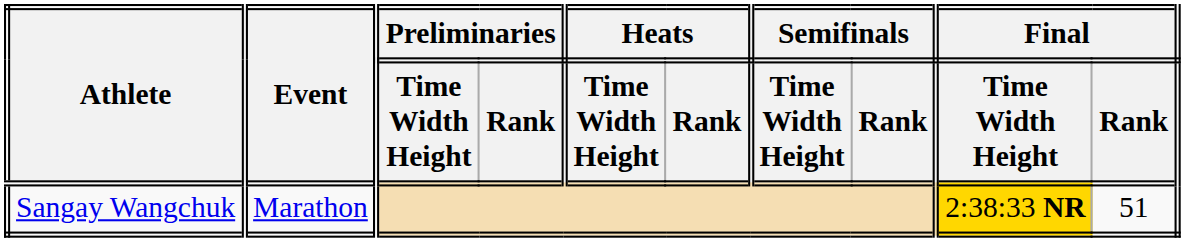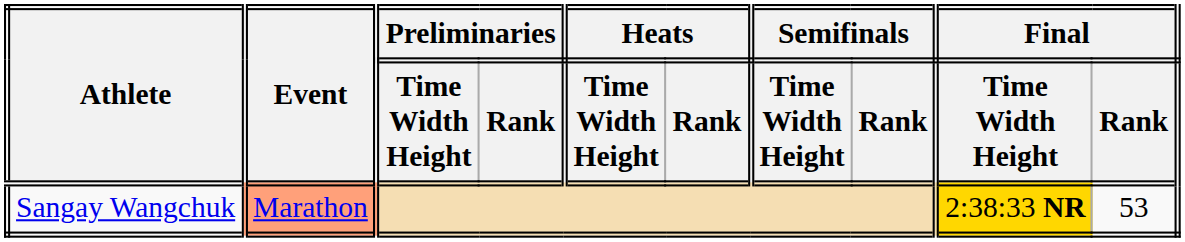Sangay Wangchuk | Event: no background -> lightsalmon background
Sangay Wangchuk | Final / Rank: 51 -> 53
